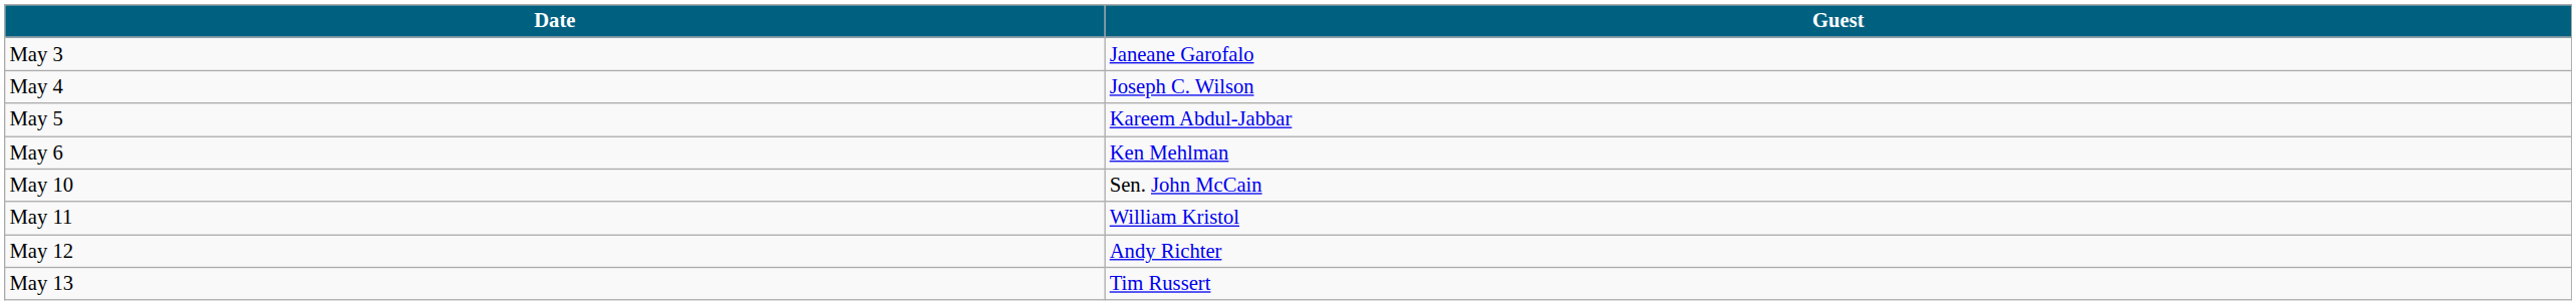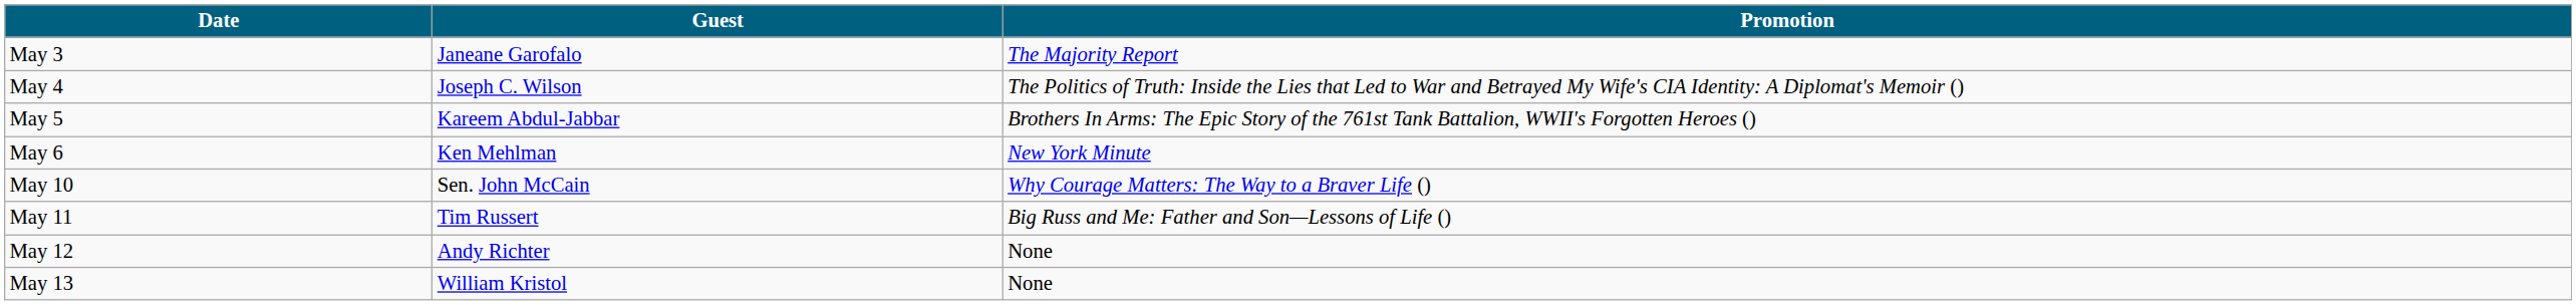+ column: Promotion | The Majority Report | The Politics of Truth: Inside the Lies that Led to War and Betrayed My Wife's CIA Identity: A Diplomat's Memoir () | Brothers In Arms: The Epic Story of the 761st Tank Battalion, WWII's Forgotten Heroes () | New York Minute | Why Courage Matters: The Way to a Braver Life () | Big Russ and Me: Father and Son—Lessons of Life () | None | None
May 11 | Guest: William Kristol -> Tim Russert
May 13 | Guest: Tim Russert -> William Kristol
